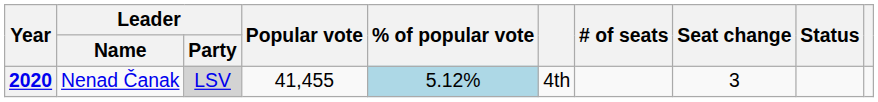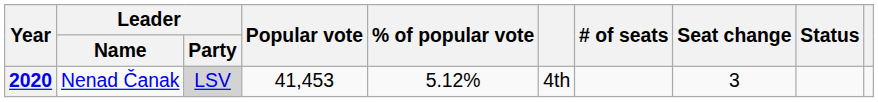2020 | Popular vote: 41,455 -> 41,453
2020 | % of popular vote: lightblue background -> no background
